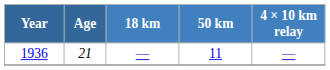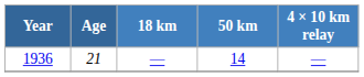1936 | 50 km: 11 -> 14
